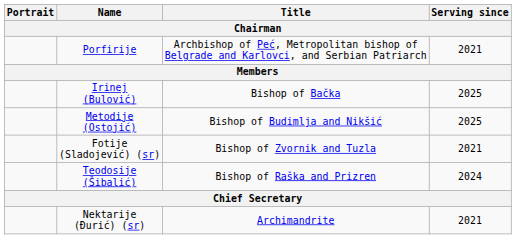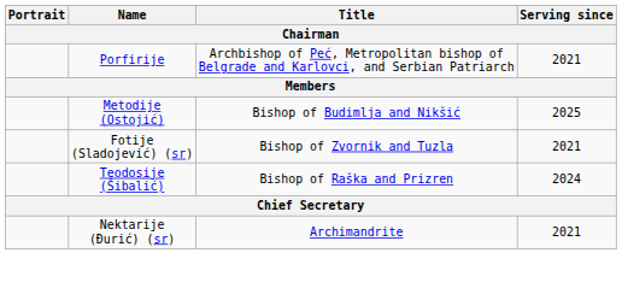- row: Irinej (Bulović) | Bishop of Bačka | 2025
